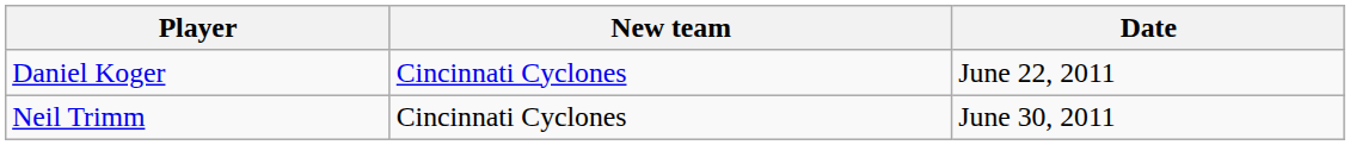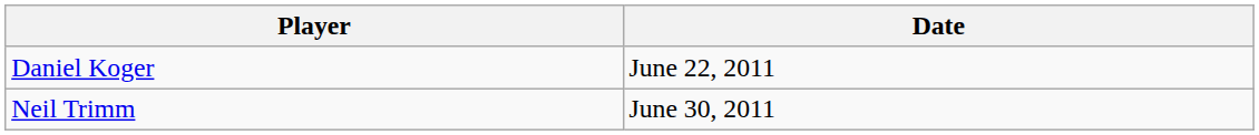- column: New team | Cincinnati Cyclones | Cincinnati Cyclones
